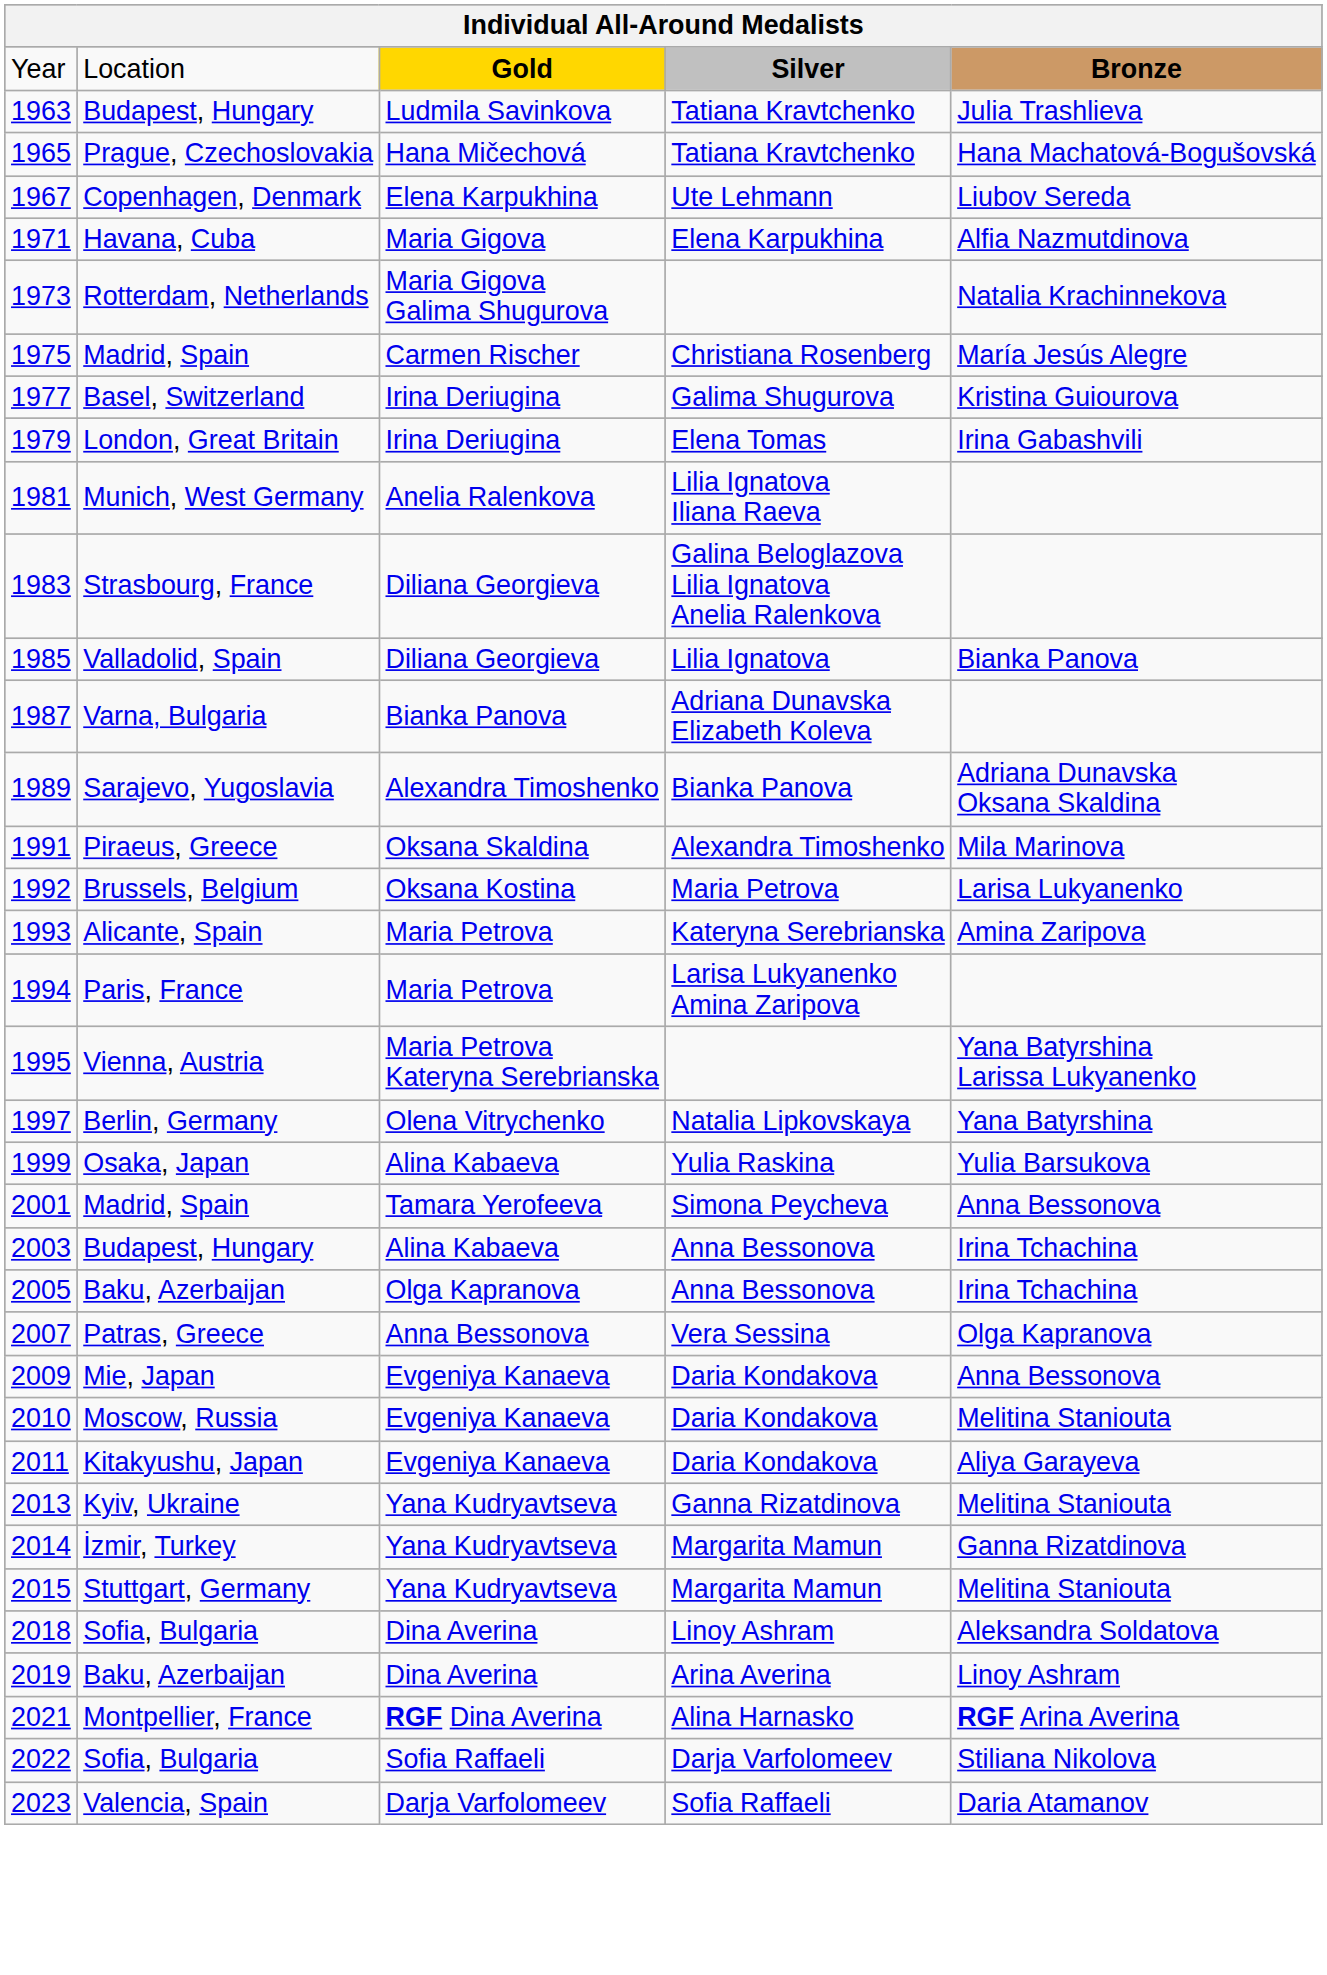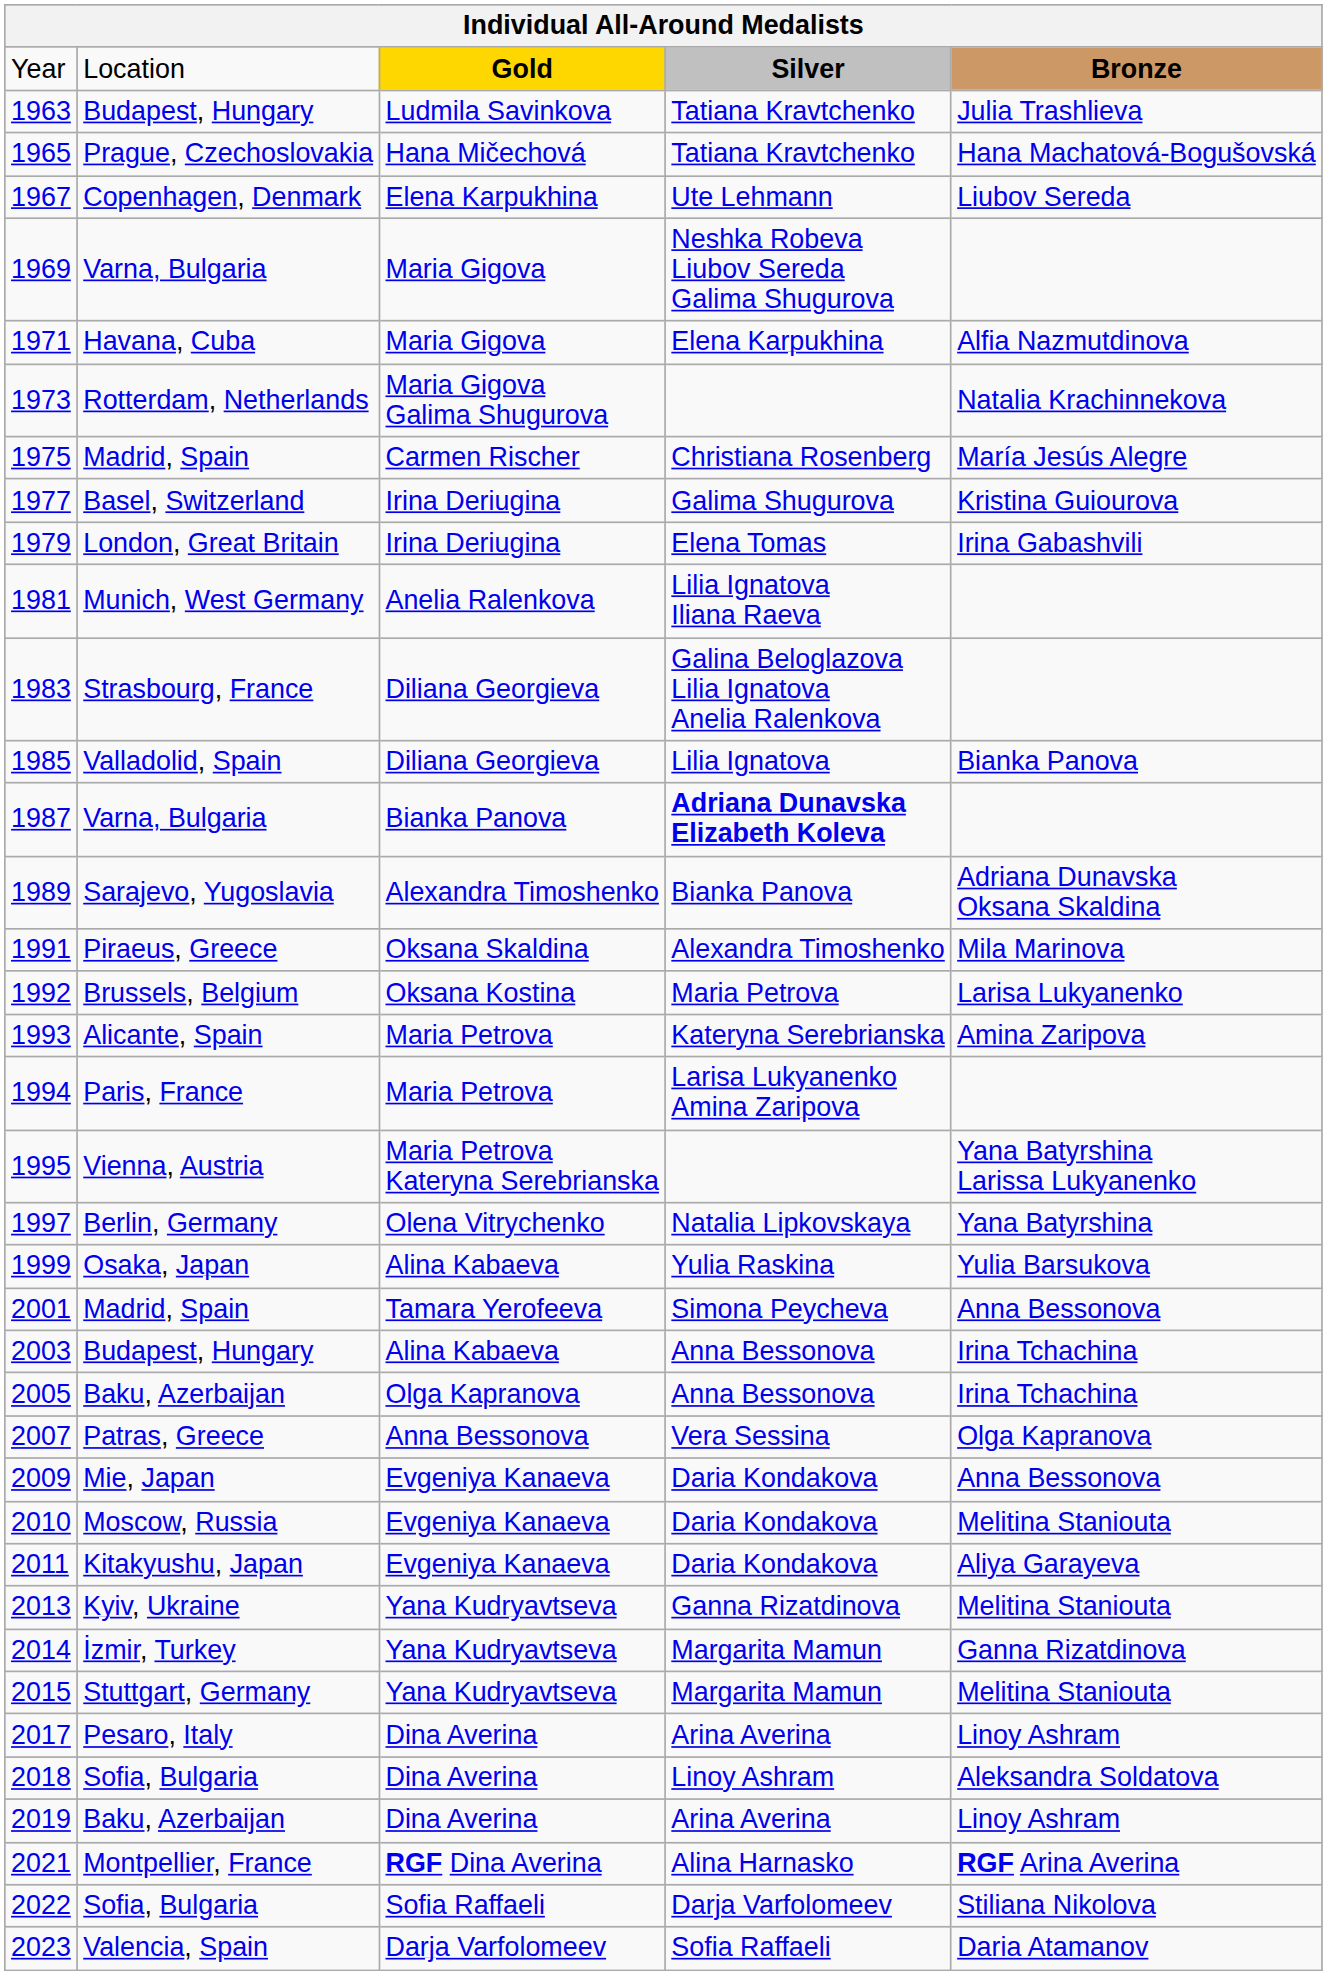+ row: 1969 | Varna, Bulgaria | Maria Gigova | Neshka Robeva Liubov Sereda Galima Shugurova
1987 | column 4: normal -> bold
+ row: 2017 | Pesaro, Italy | Dina Averina | Arina Averina | Linoy Ashram
